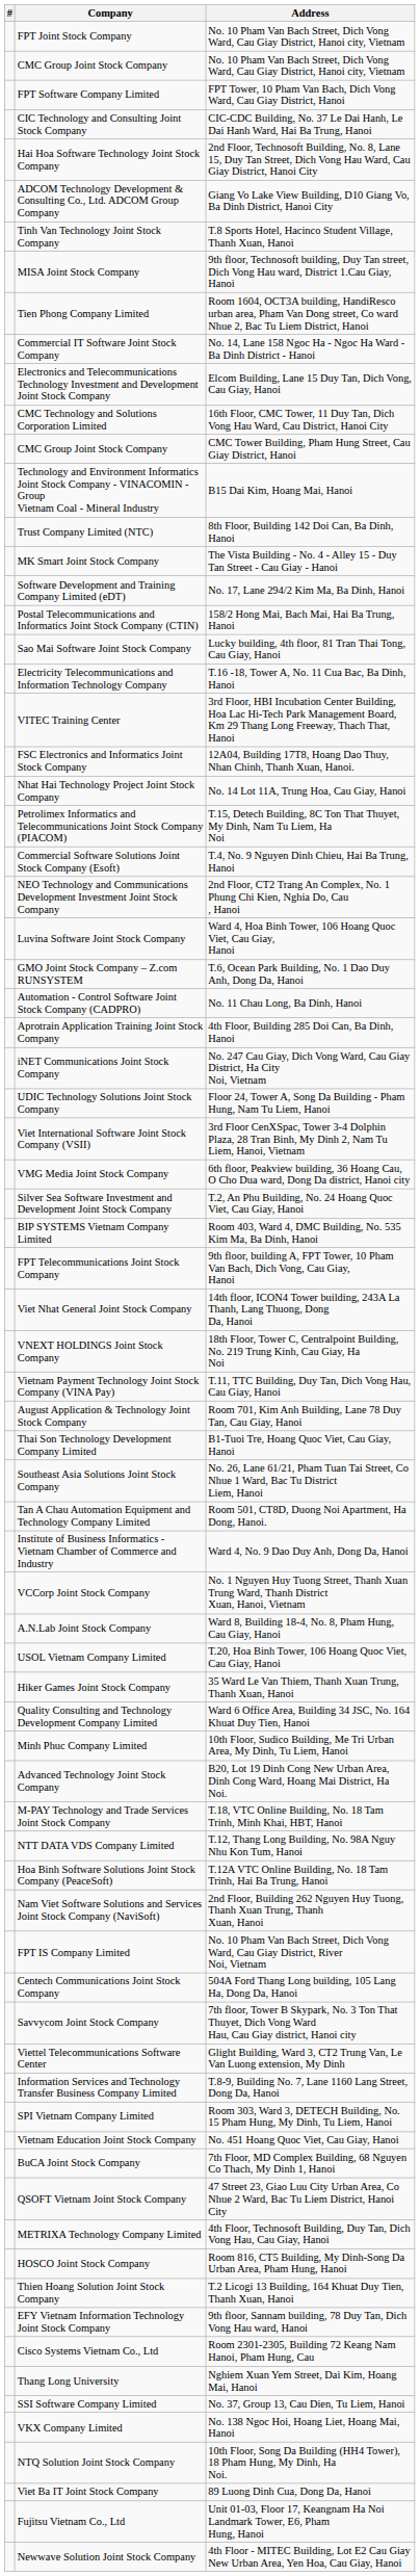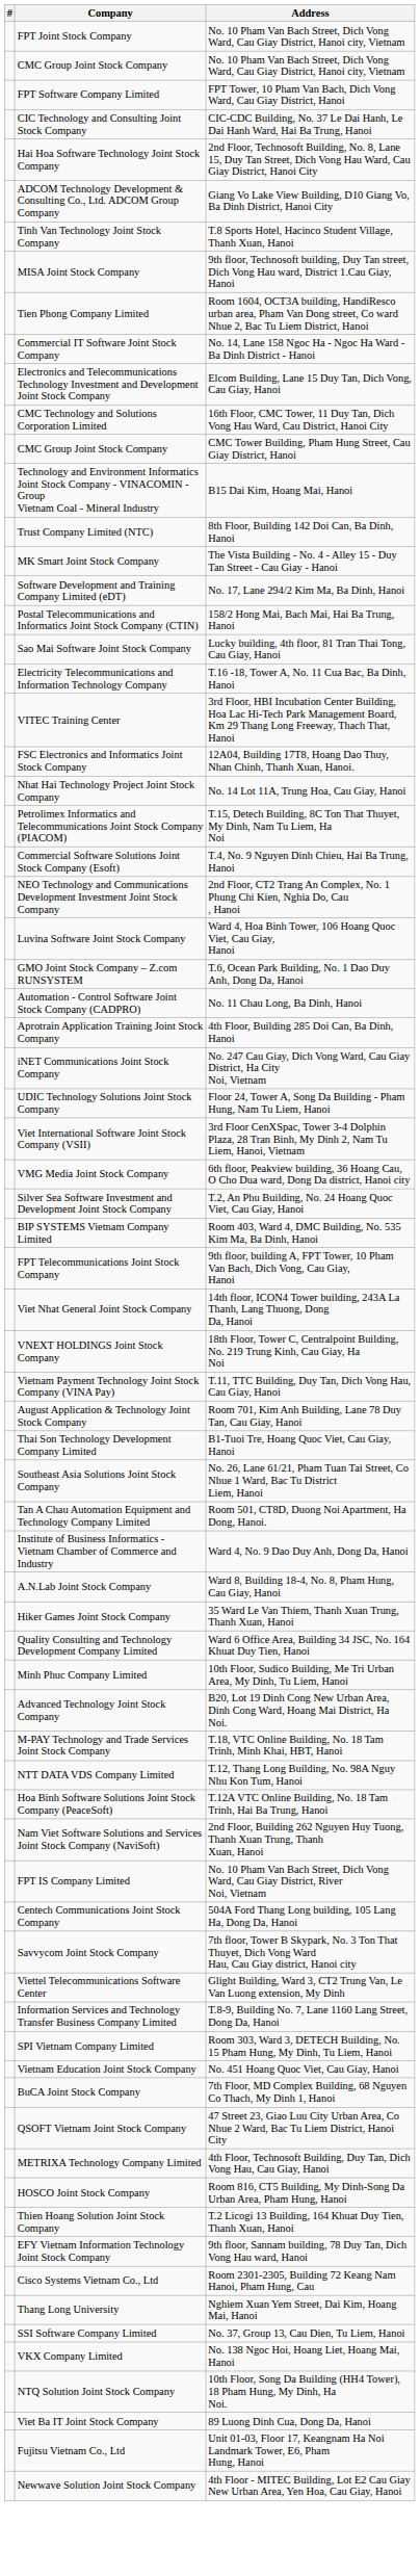- row: VCCorp Joint Stock Company | No. 1 Nguyen Huy Tuong Street, Thanh Xuan Trung Ward, Thanh District Xuan, Hanoi, Vietnam
- row: USOL Vietnam Company Limited | T.20, Hoa Binh Tower, 106 Hoang Quoc Viet, Cau Giay, Hanoi
